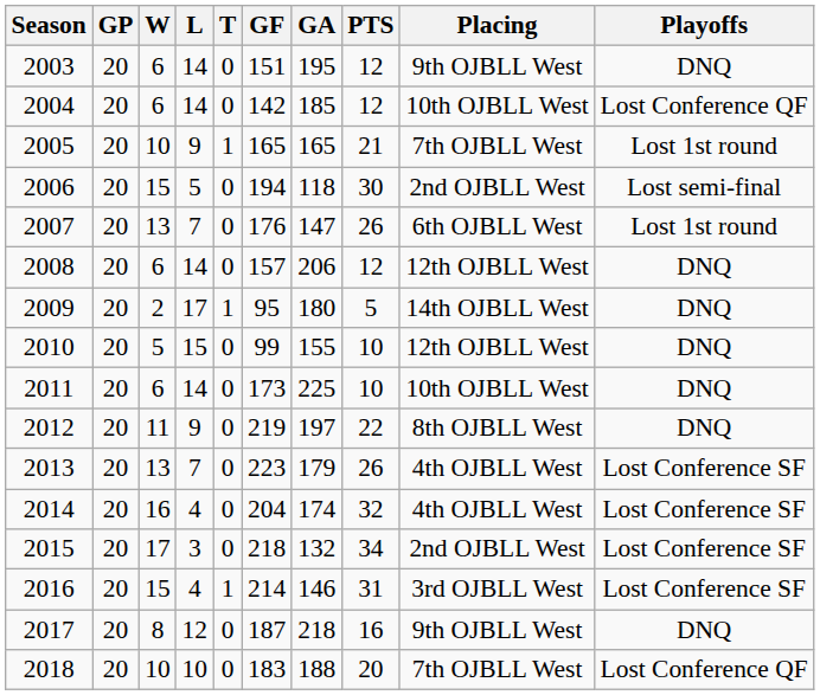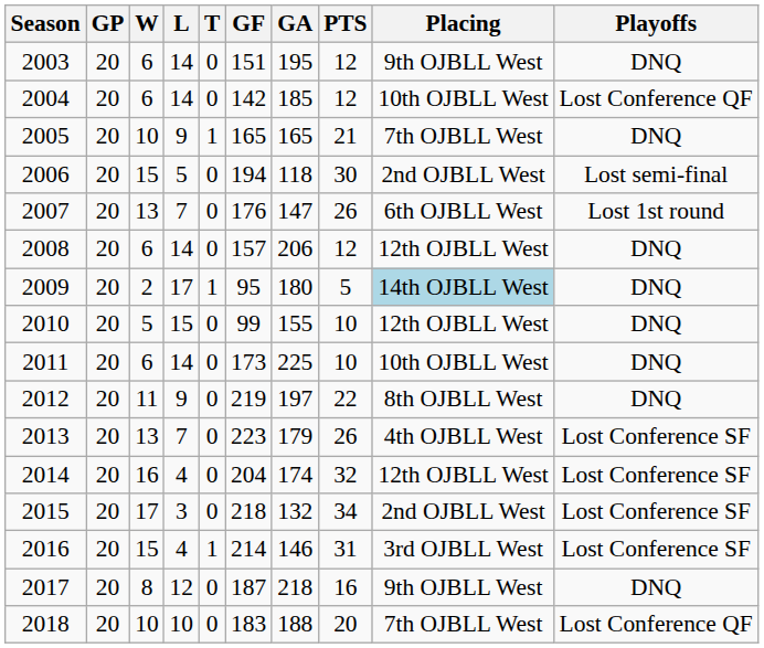2005 | Playoffs: Lost 1st round -> DNQ
2009 | Placing: no background -> lightblue background
2014 | Placing: 4th OJBLL West -> 12th OJBLL West
